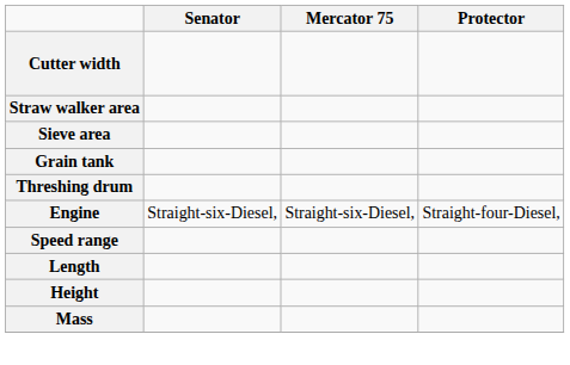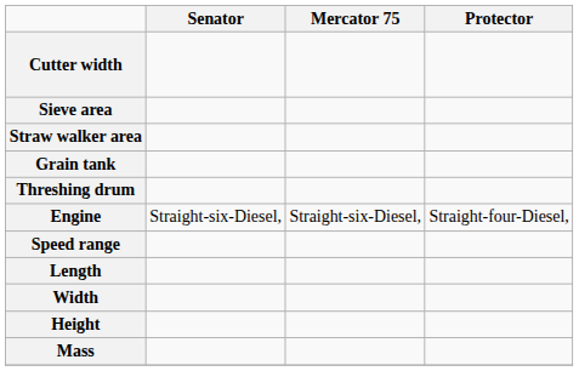rows swapped: Straw walker area <-> Sieve area
+ row: Width
